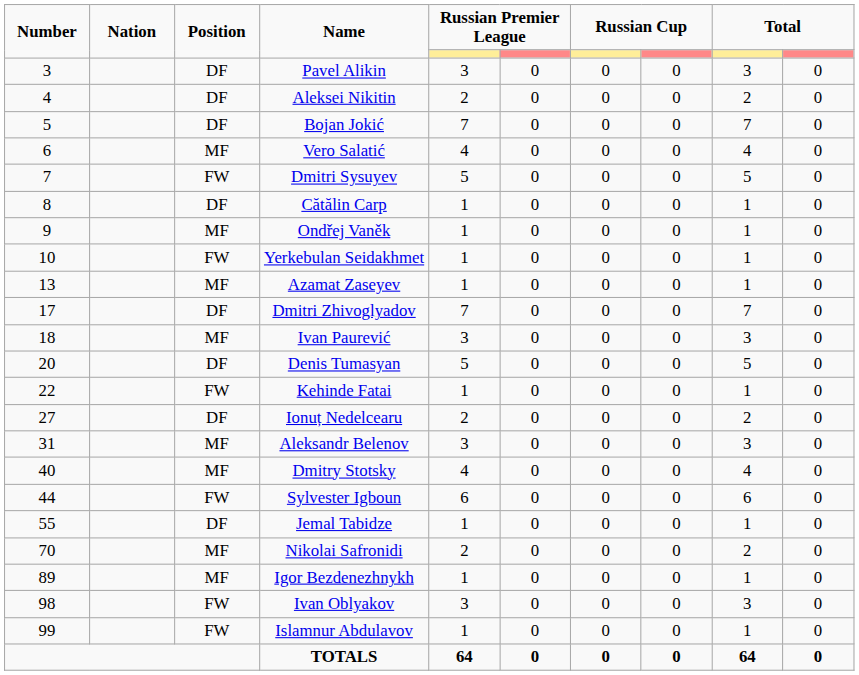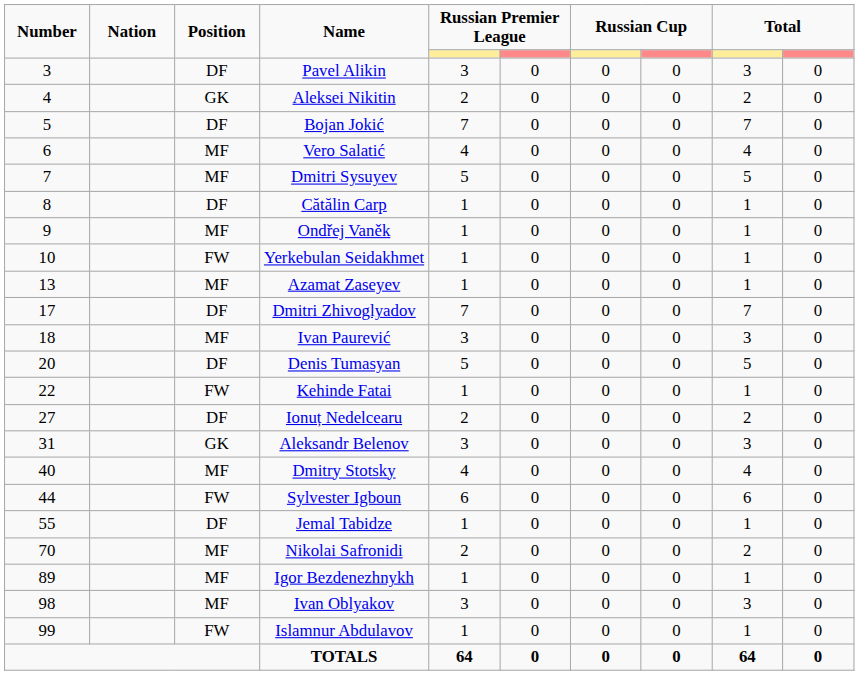Aleksei Nikitin | Position: DF -> GK
Dmitri Sysuyev | Position: FW -> MF
Aleksandr Belenov | Position: MF -> GK
Ivan Oblyakov | Position: FW -> MF
